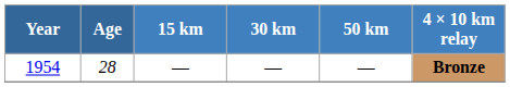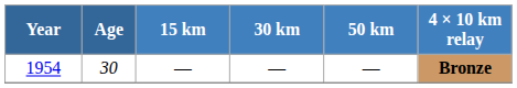1954 | Age: 28 -> 30
